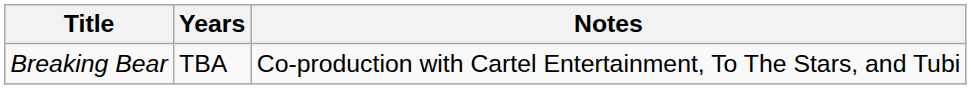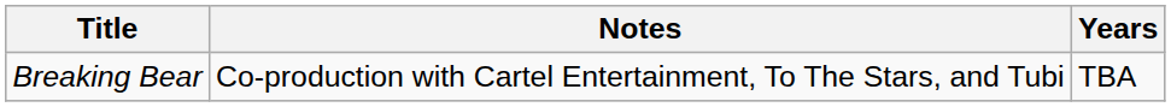columns swapped: Years <-> Notes
